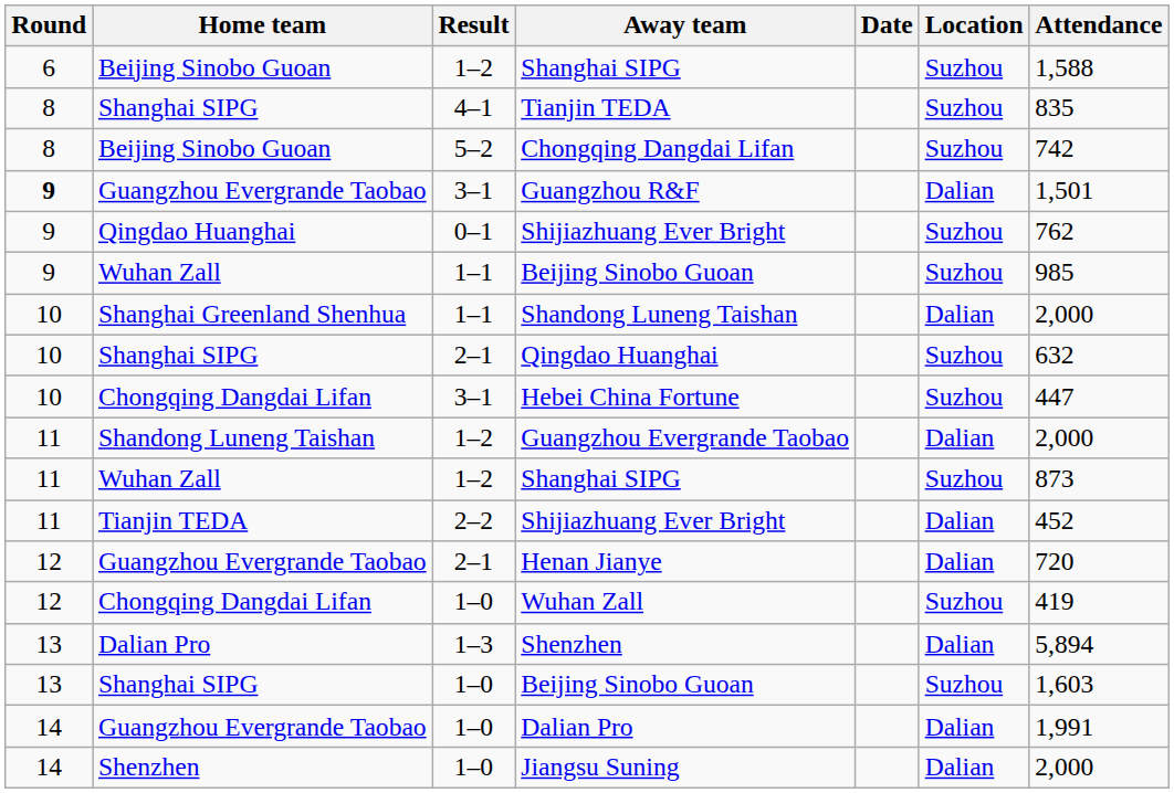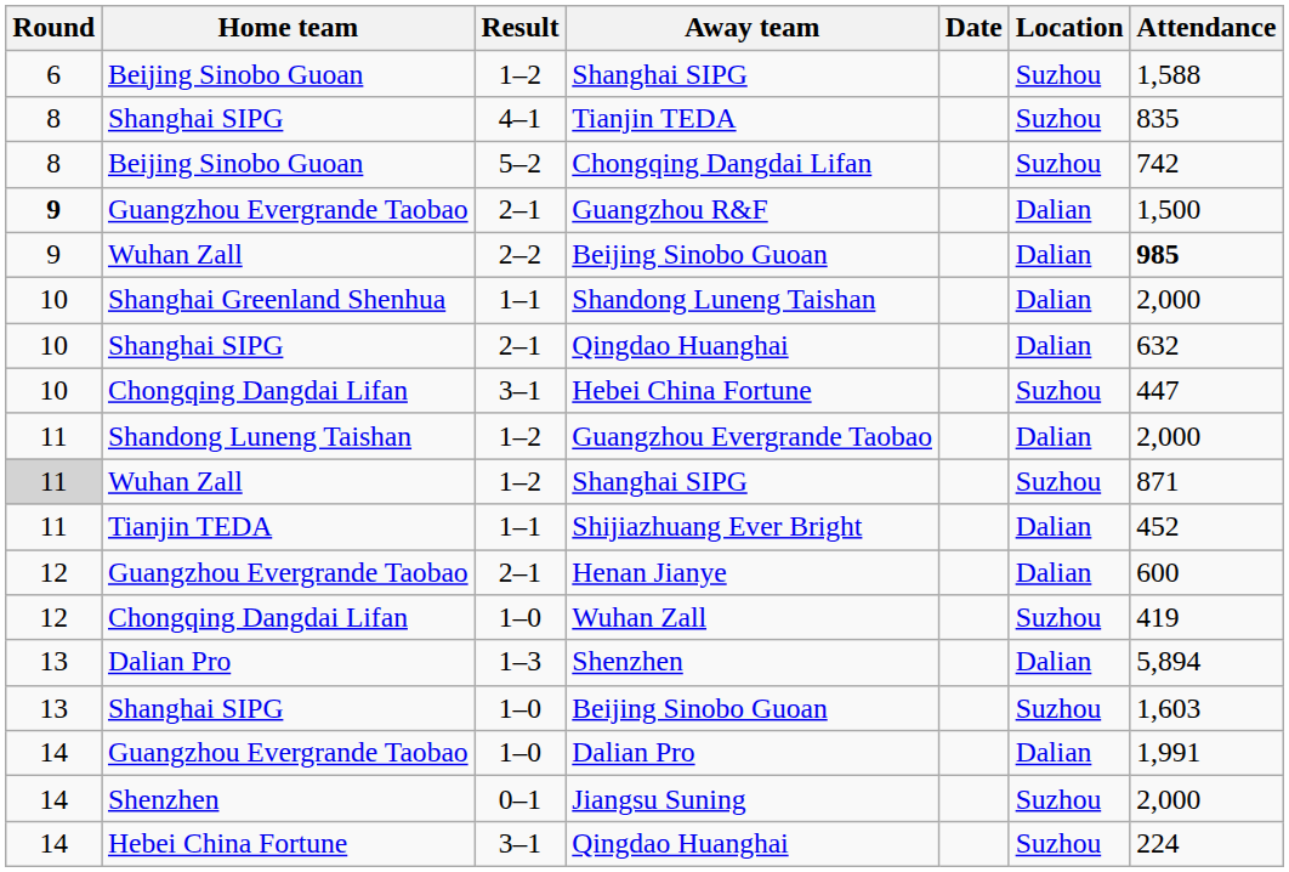Guangzhou R&F | Result: 3–1 -> 2–1
Guangzhou R&F | Attendance: 1,501 -> 1,500
- row: 9 | Qingdao Huanghai | 0–1 | Shijiazhuang Ever Bright | Suzhou | 762
Wuhan Zall / Beijing Sinobo Guoan | Result: 1–1 -> 2–2
Wuhan Zall / Beijing Sinobo Guoan | Location: Suzhou -> Dalian
Wuhan Zall / Beijing Sinobo Guoan | Attendance: normal -> bold
Shanghai SIPG / Qingdao Huanghai | Location: Suzhou -> Dalian
Wuhan Zall / Shanghai SIPG | Round: no background -> lightgrey background
Wuhan Zall / Shanghai SIPG | Attendance: 873 -> 871
Tianjin TEDA / Shijiazhuang Ever Bright | Result: 2–2 -> 1–1
Henan Jianye | Attendance: 720 -> 600
Jiangsu Suning | Result: 1–0 -> 0–1
Jiangsu Suning | Location: Dalian -> Suzhou
+ row: 14 | Hebei China Fortune | 3–1 | Qingdao Huanghai | Suzhou | 224
